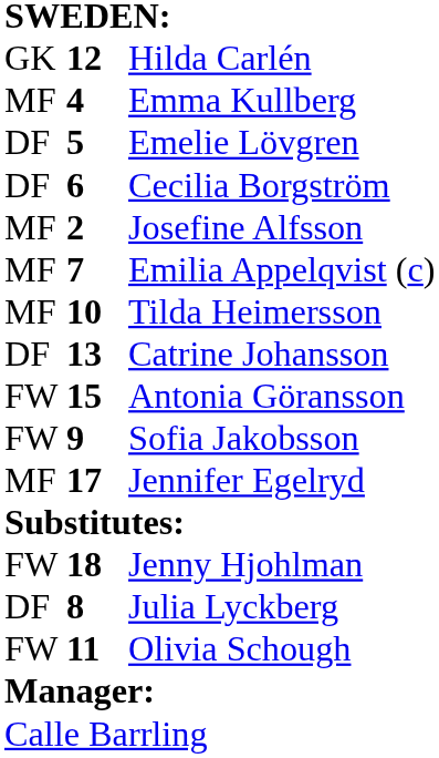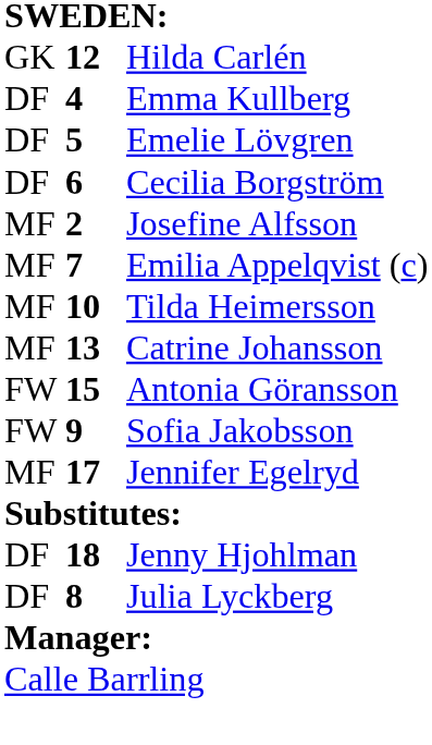Emma Kullberg | column 1: MF -> DF
Catrine Johansson | column 1: DF -> MF
Jenny Hjohlman | column 1: FW -> DF
- row: FW | 11 | Olivia Schough
